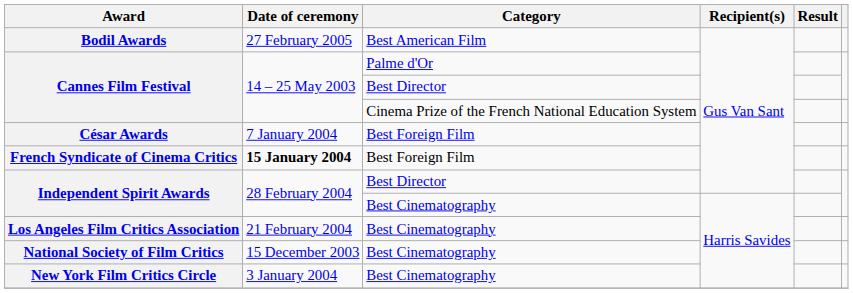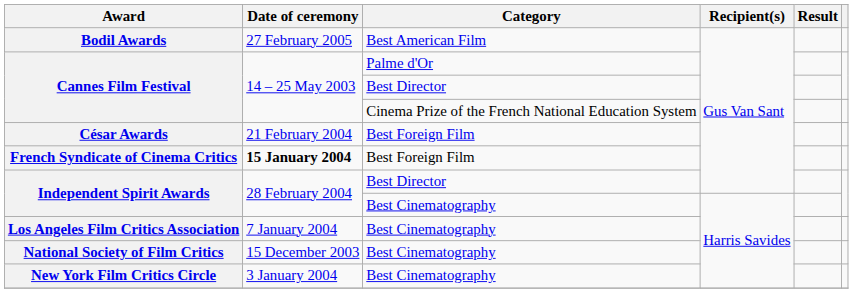César Awards | Date of ceremony: 7 January 2004 -> 21 February 2004
Los Angeles Film Critics Association | Date of ceremony: 21 February 2004 -> 7 January 2004
